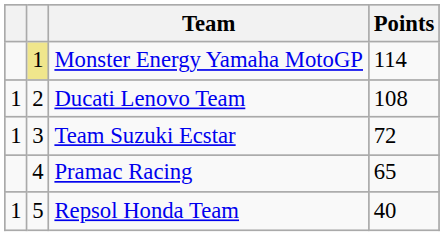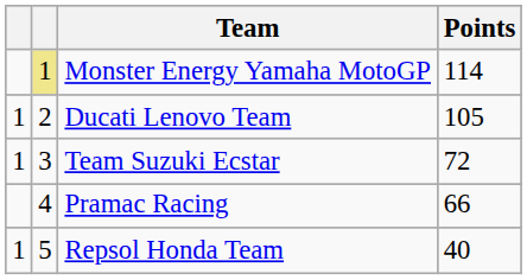Ducati Lenovo Team | Points: 108 -> 105
Pramac Racing | Points: 65 -> 66
